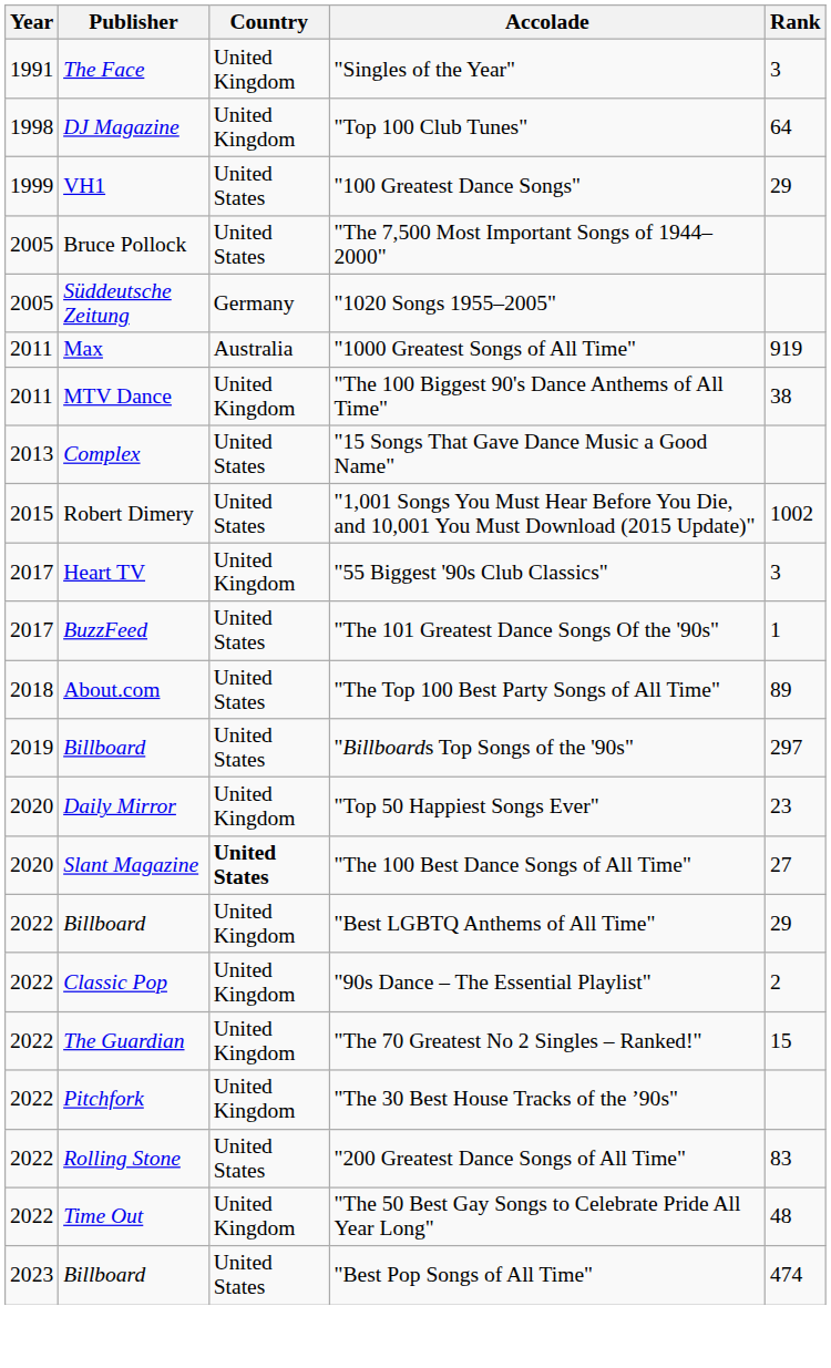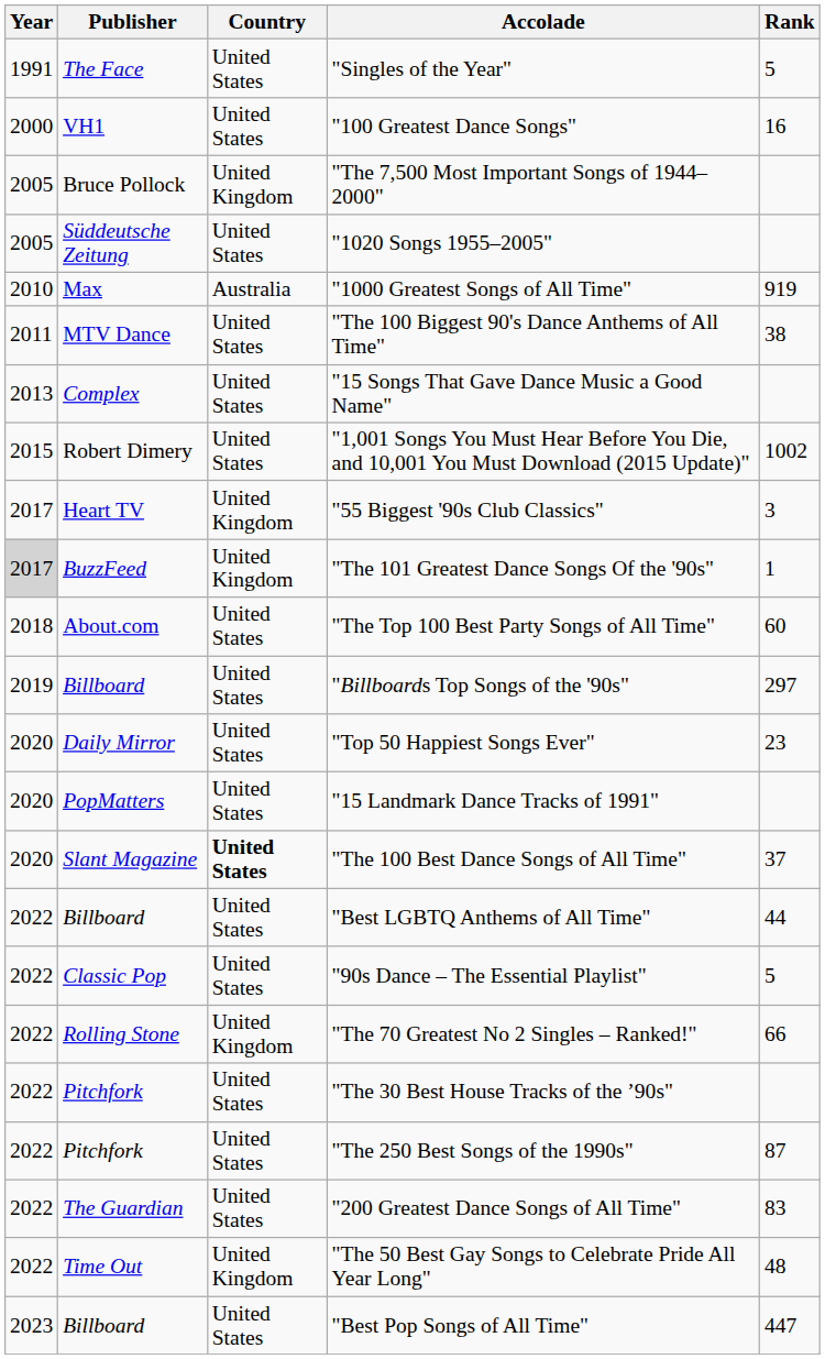"Singles of the Year" | Country: United Kingdom -> United States
"Singles of the Year" | Rank: 3 -> 5
- row: 1998 | DJ Magazine | United Kingdom | "Top 100 Club Tunes" | 64
"100 Greatest Dance Songs" | Year: 1999 -> 2000
"100 Greatest Dance Songs" | Rank: 29 -> 16
"The 7,500 Most Important Songs of 1944–2000" | Country: United States -> United Kingdom
"1020 Songs 1955–2005" | Country: Germany -> United States
"1000 Greatest Songs of All Time" | Year: 2011 -> 2010
"The 100 Biggest 90's Dance Anthems of All Time" | Country: United Kingdom -> United States
"The 101 Greatest Dance Songs Of the '90s" | Year: no background -> lightgrey background
"The 101 Greatest Dance Songs Of the '90s" | Country: United States -> United Kingdom
"The Top 100 Best Party Songs of All Time" | Rank: 89 -> 60
"Top 50 Happiest Songs Ever" | Country: United Kingdom -> United States
+ row: 2020 | PopMatters | United States | "15 Landmark Dance Tracks of 1991"
"The 100 Best Dance Songs of All Time" | Rank: 27 -> 37
"Best LGBTQ Anthems of All Time" | Country: United Kingdom -> United States
"Best LGBTQ Anthems of All Time" | Rank: 29 -> 44
"90s Dance – The Essential Playlist" | Country: United Kingdom -> United States
"90s Dance – The Essential Playlist" | Rank: 2 -> 5
"The 70 Greatest No 2 Singles – Ranked!" | Publisher: The Guardian -> Rolling Stone
"The 70 Greatest No 2 Singles – Ranked!" | Rank: 15 -> 66
"The 30 Best House Tracks of the ’90s" | Country: United Kingdom -> United States
+ row: 2022 | Pitchfork | United States | "The 250 Best Songs of the 1990s" | 87
"200 Greatest Dance Songs of All Time" | Publisher: Rolling Stone -> The Guardian
"Best Pop Songs of All Time" | Rank: 474 -> 447
